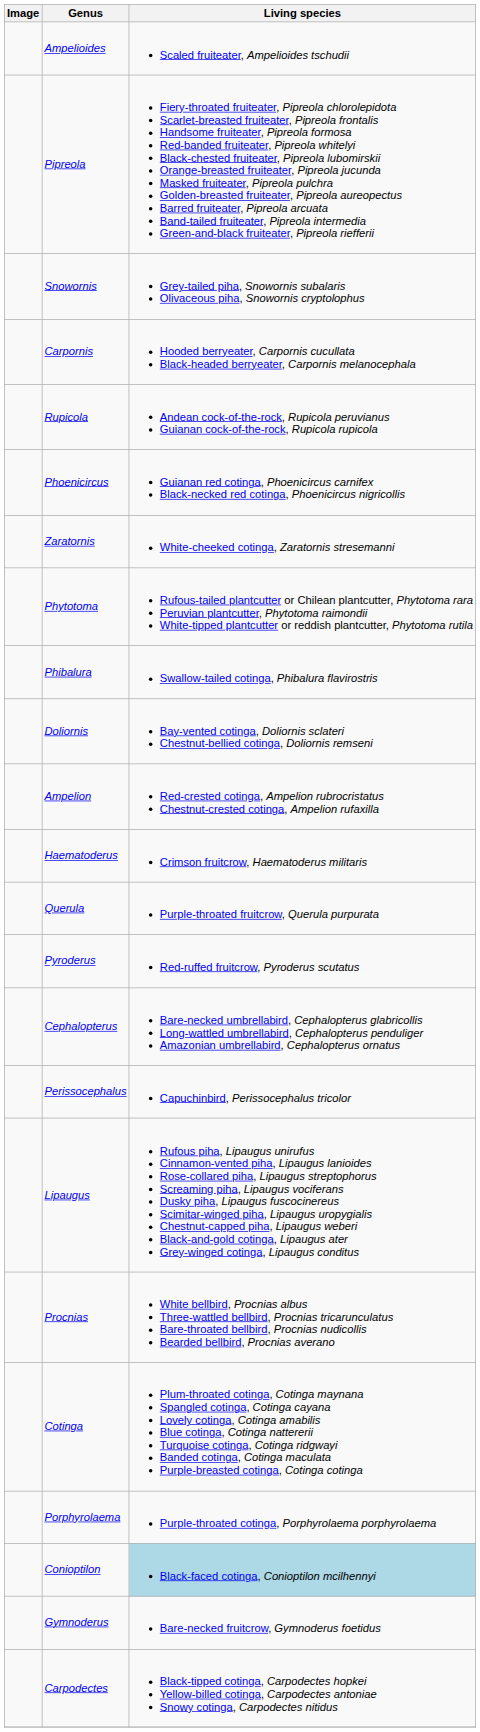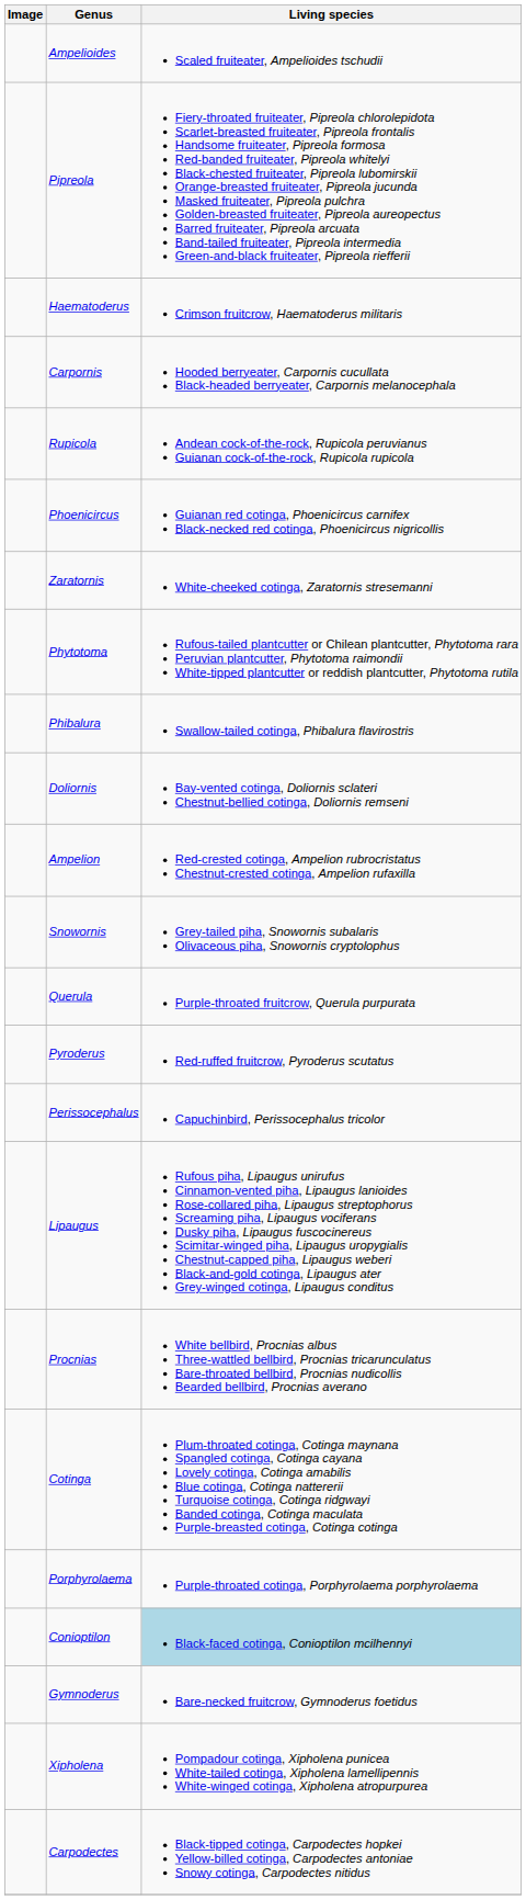rows swapped: Snowornis <-> Haematoderus
- row: Cephalopterus | Bare-necked umbrellabird, Cephalopterus glabricollis Long-wattled umbrellabird, Cephalopterus penduliger Amazonian umbrellabird, Cephalopterus ornatus
+ row: Xipholena | Pompadour cotinga, Xipholena punicea White-tailed cotinga, Xipholena lamellipennis White-winged cotinga, Xipholena atropurpurea
